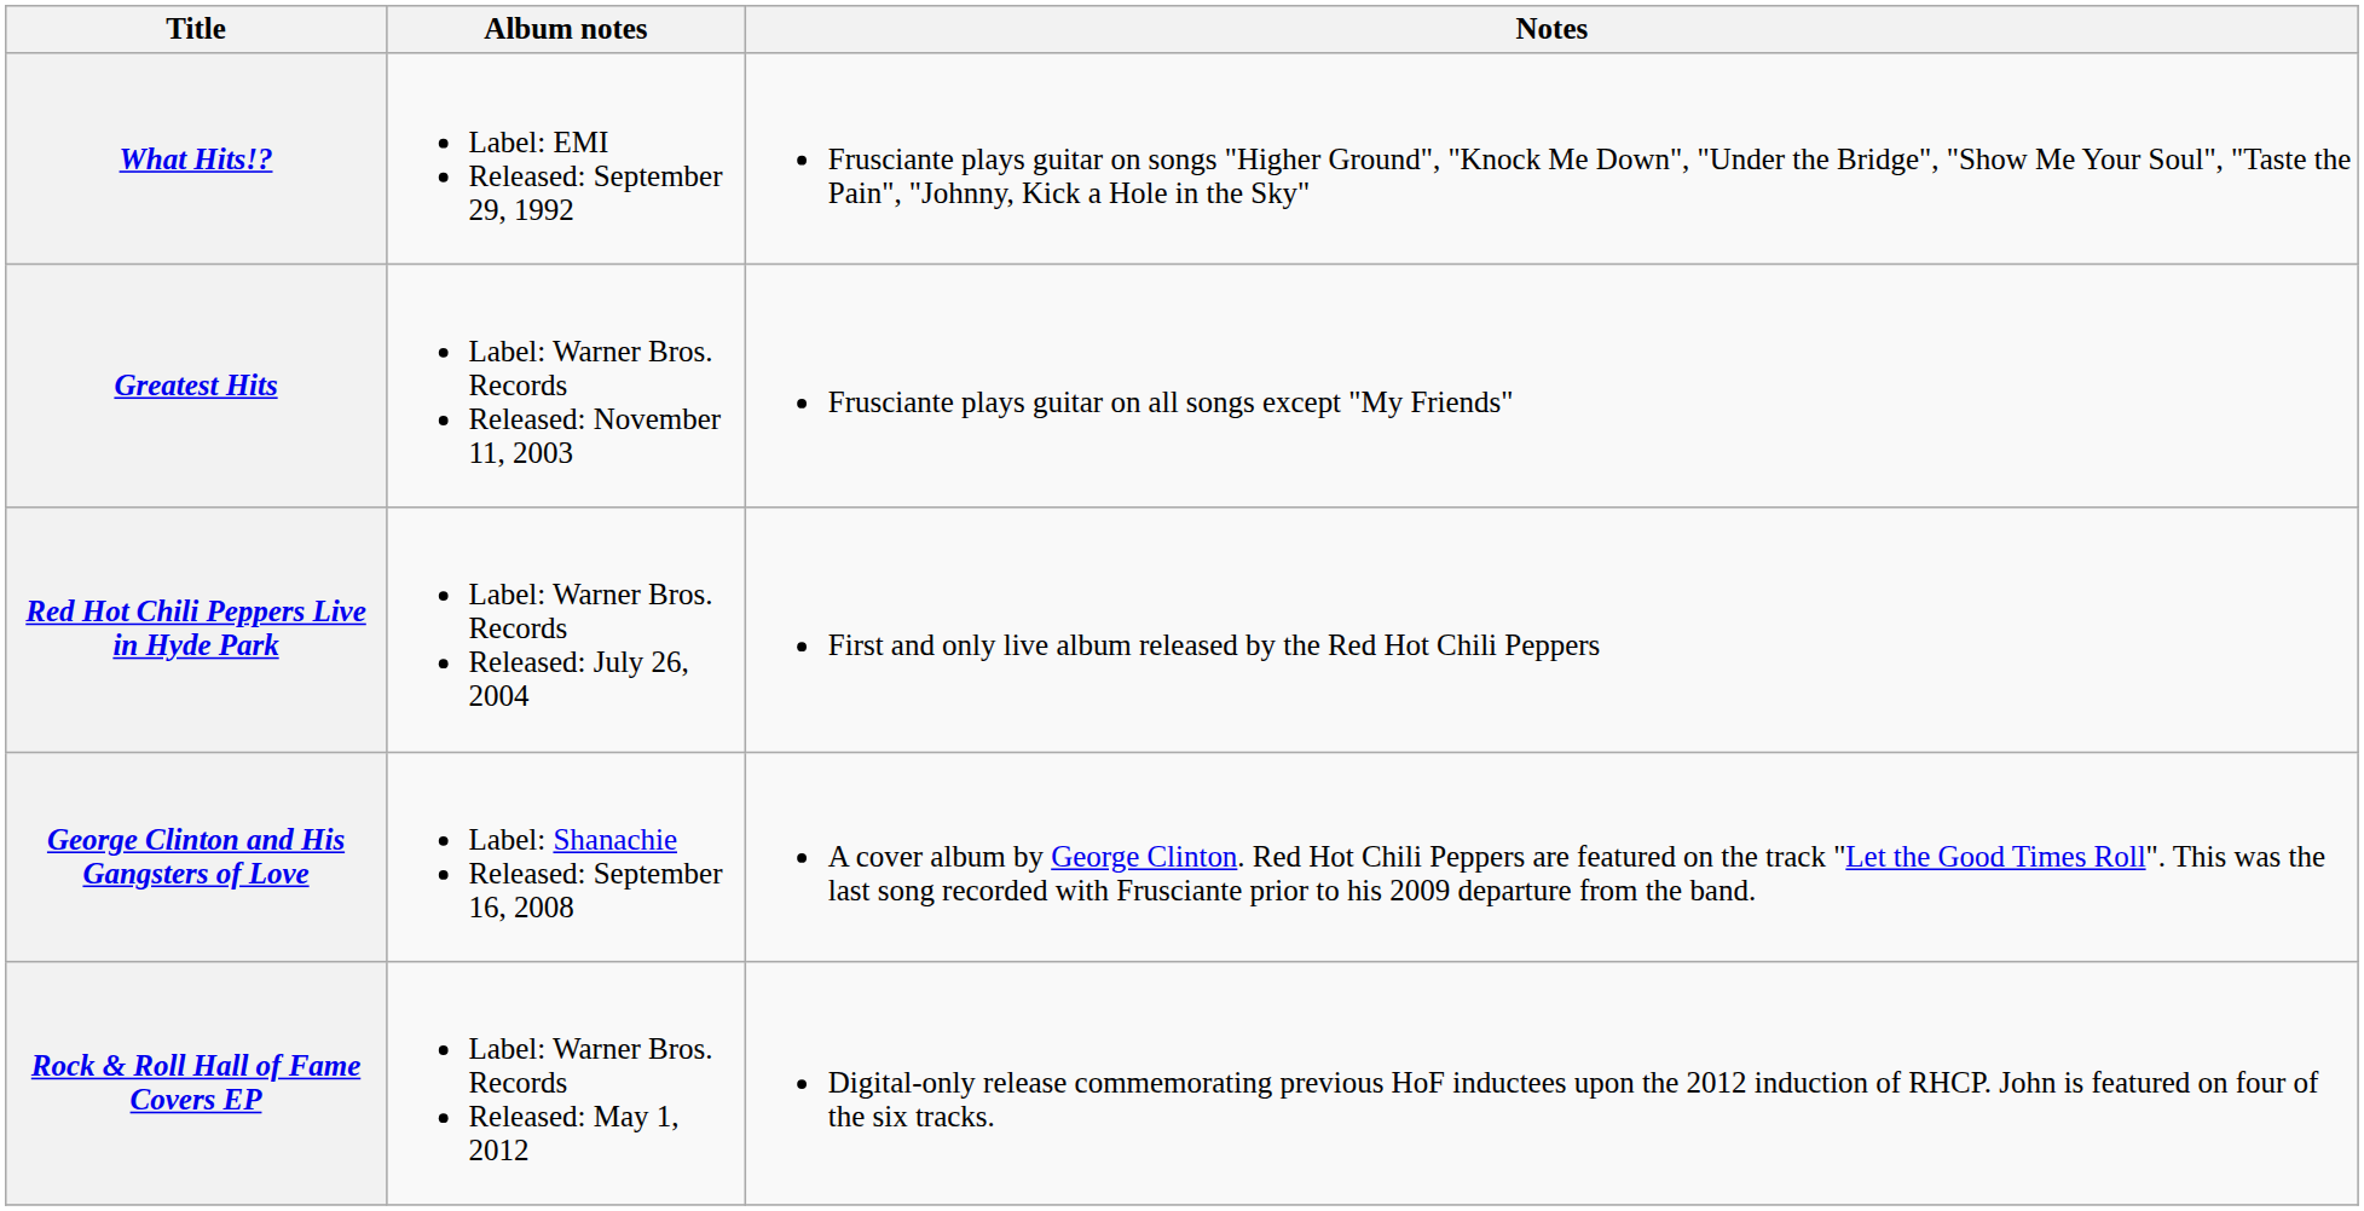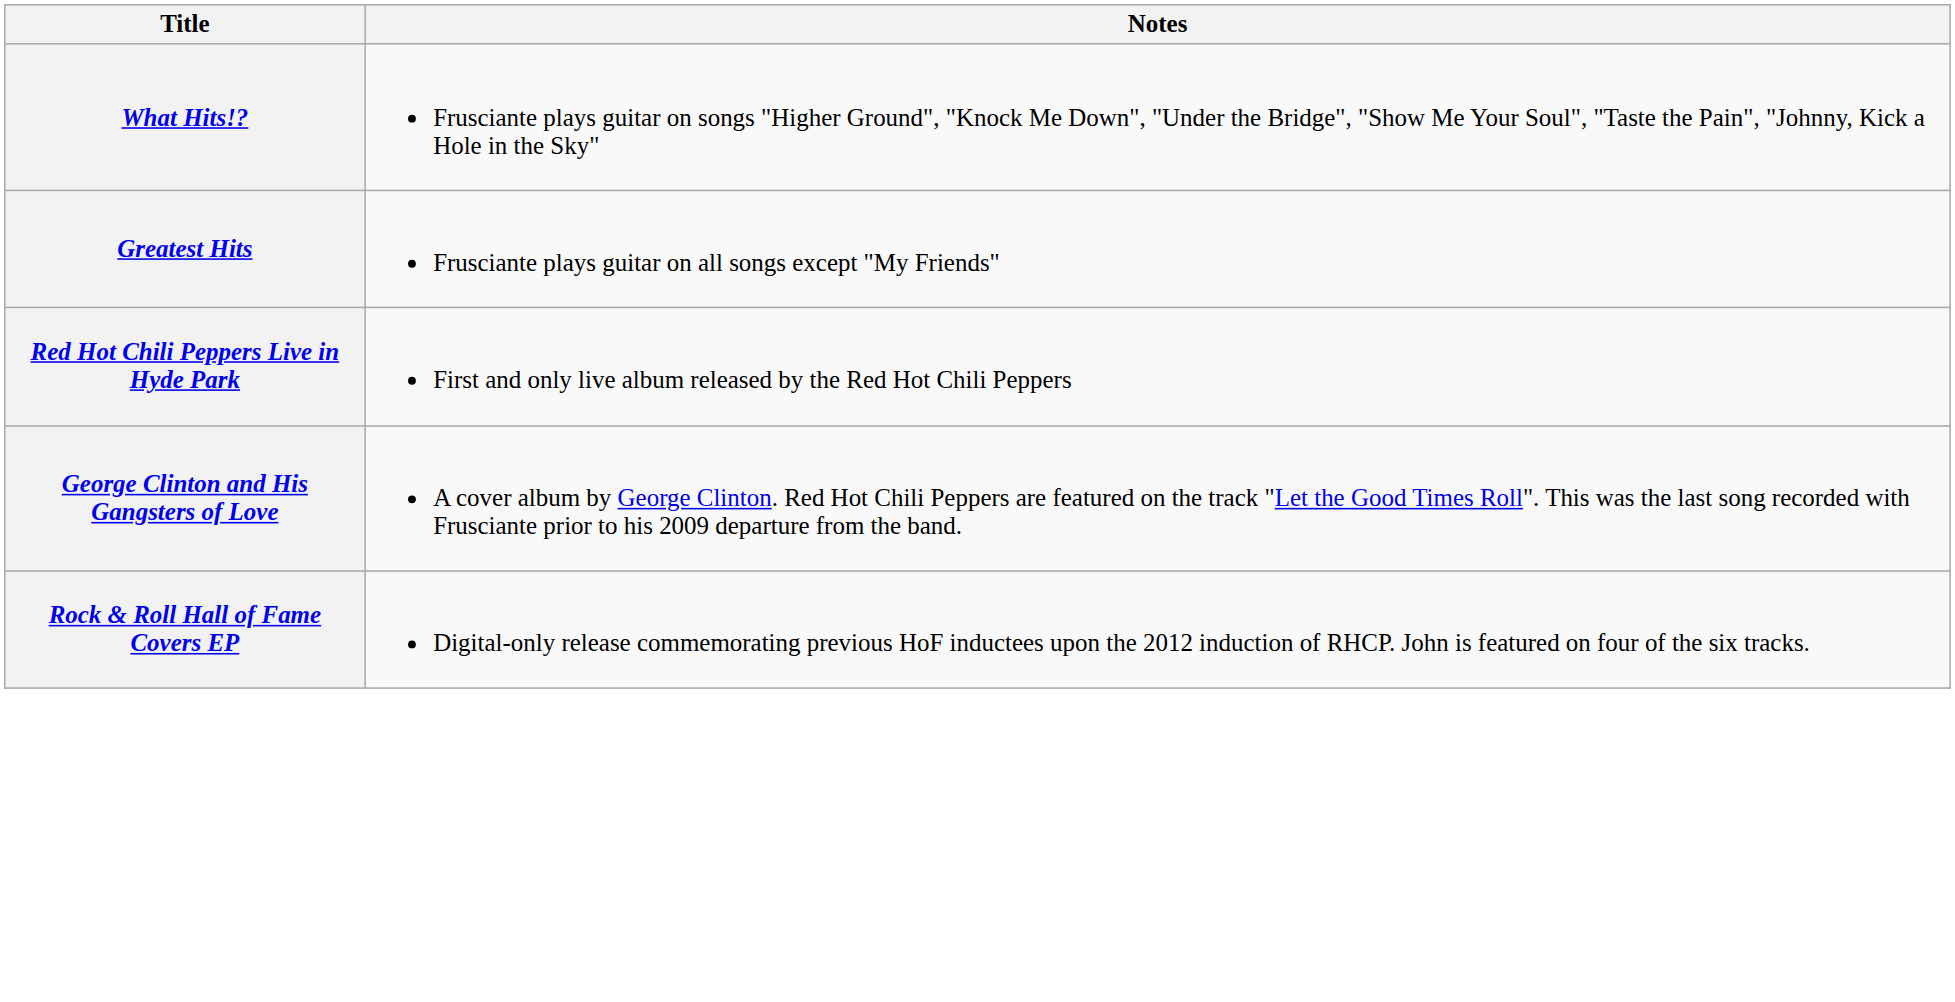- column: Album notes | Label: EMI Released: September 29, 1992 | Label: Warner Bros. Records Released: November 11, 2003 | Label: Warner Bros. Records Released: July 26, 2004 | Label: Shanachie Released: September 16, 2008 | Label: Warner Bros. Records Released: May 1, 2012
